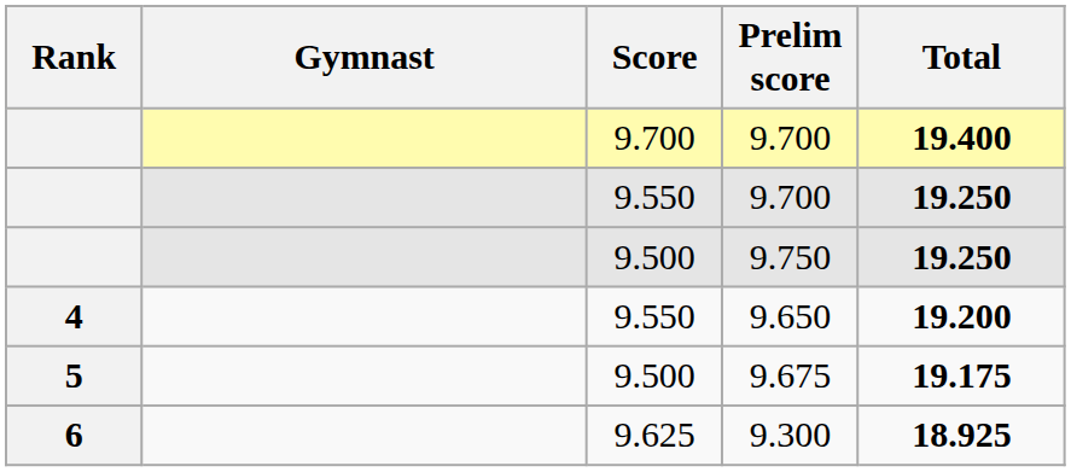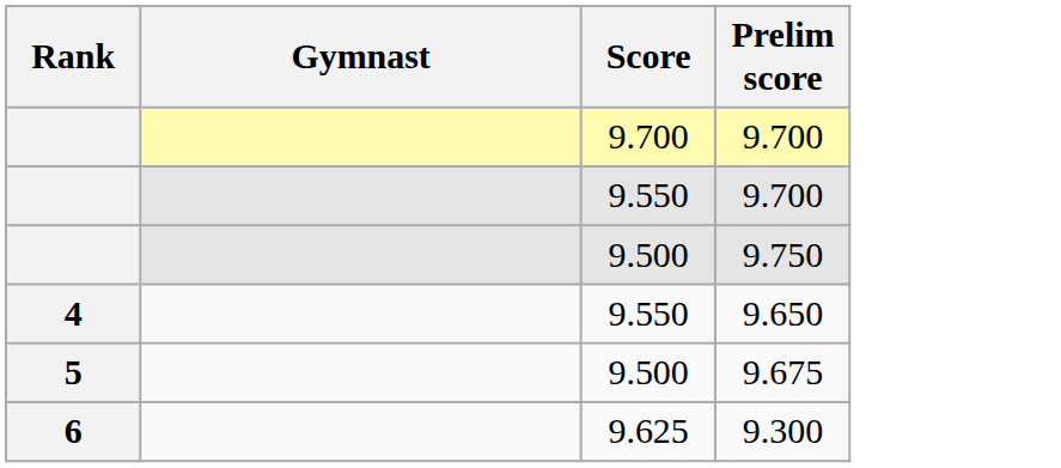- column: Total | 19.400 | 19.250 | 19.250 | 19.200 | 19.175 | 18.925
